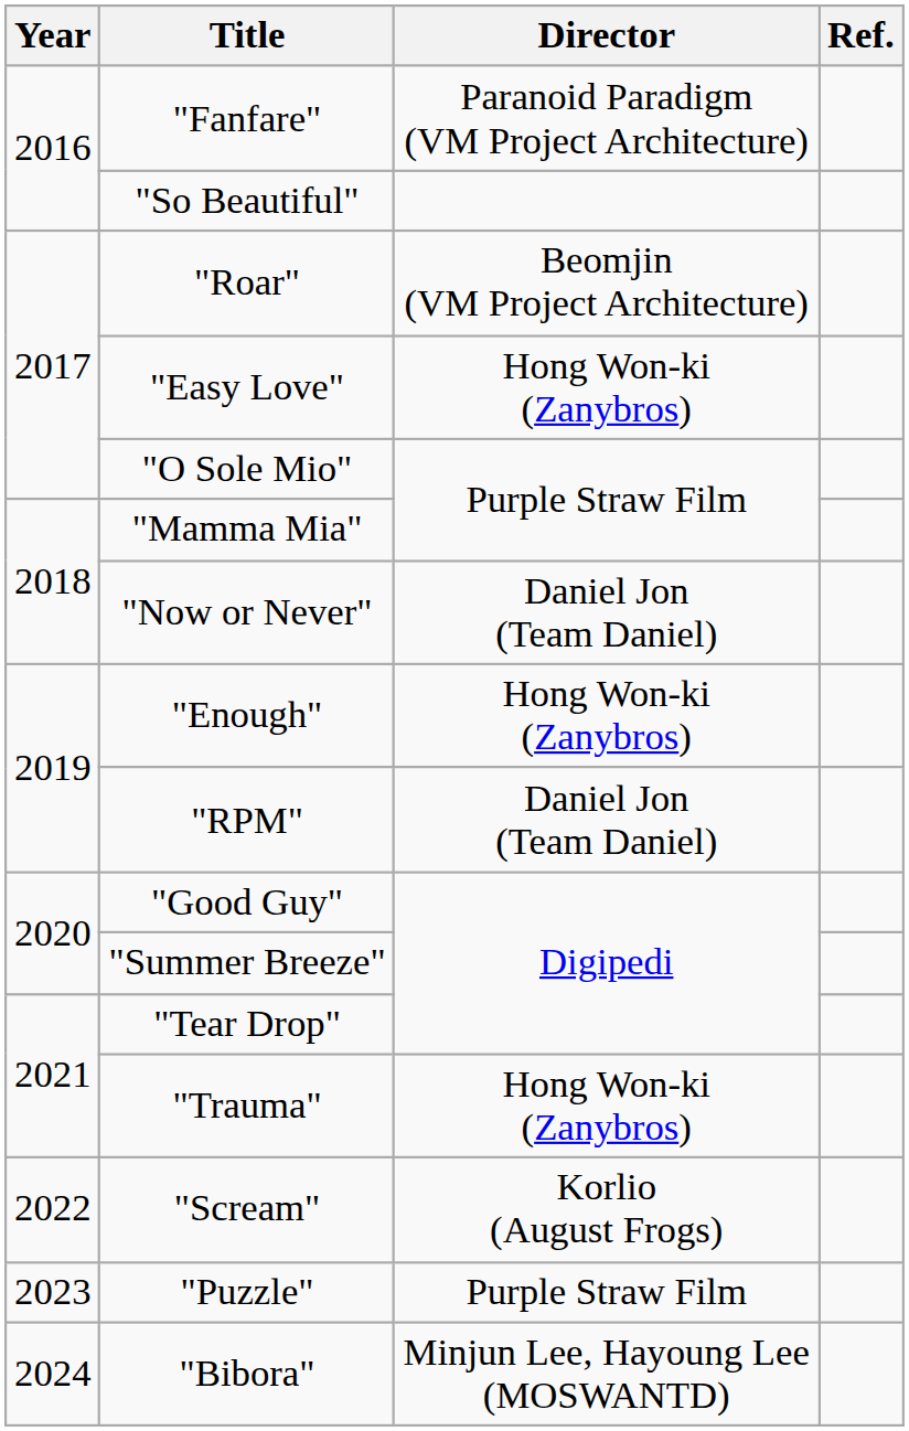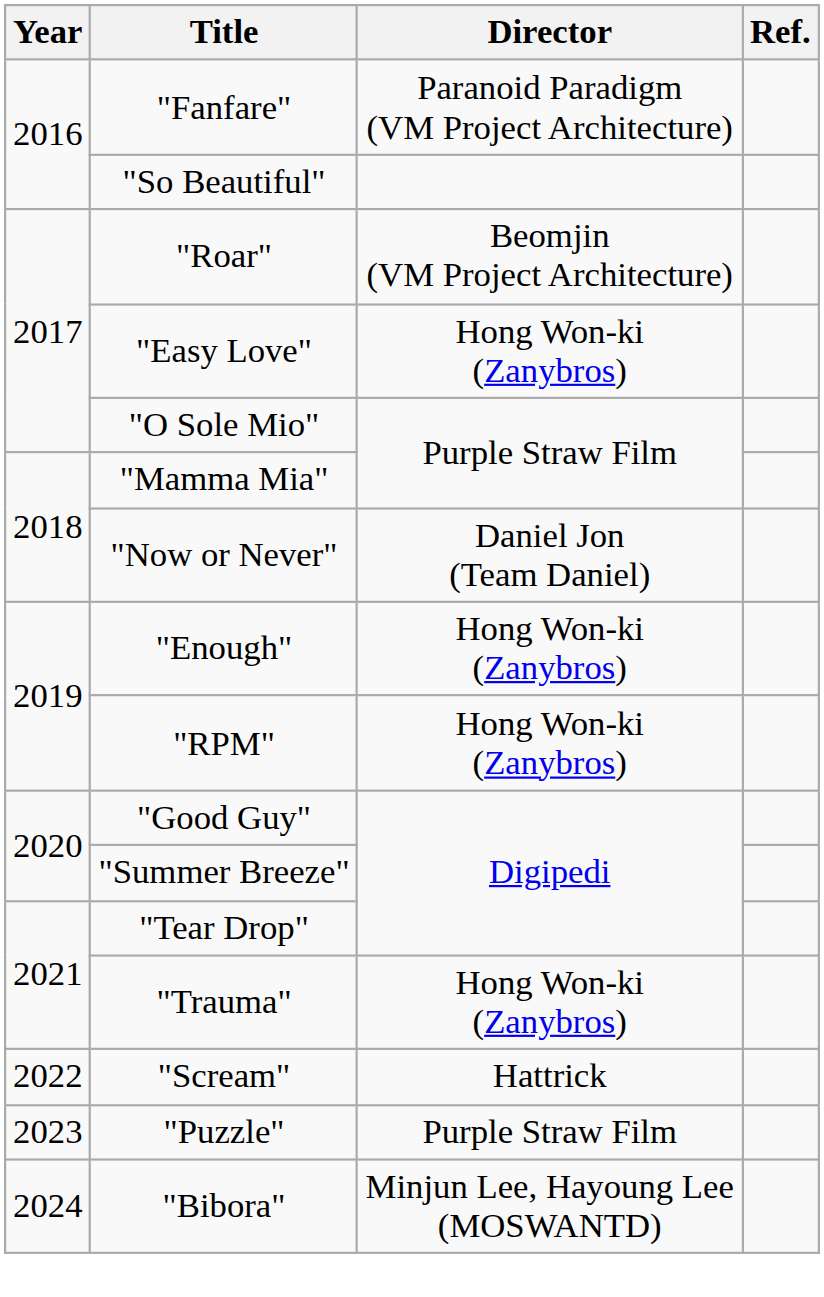"RPM" | Director: Daniel Jon (Team Daniel) -> Hong Won-ki (Zanybros)
"Scream" | Director: Korlio (August Frogs) -> Hattrick
